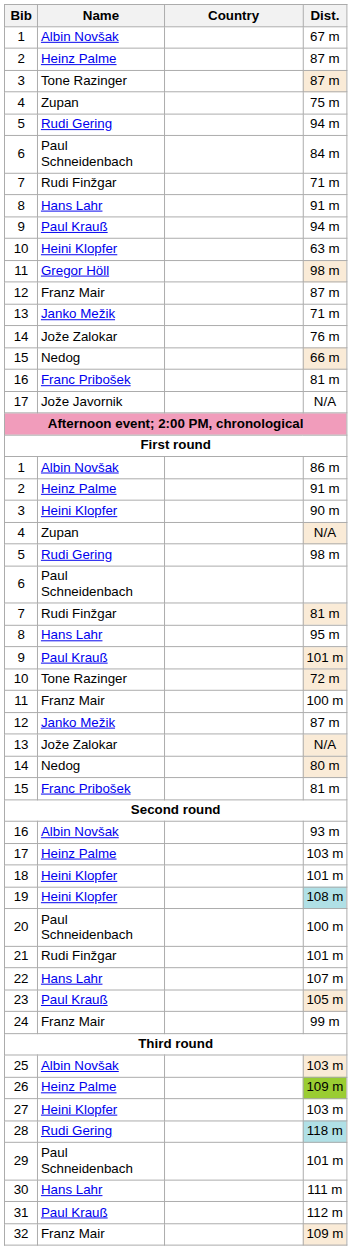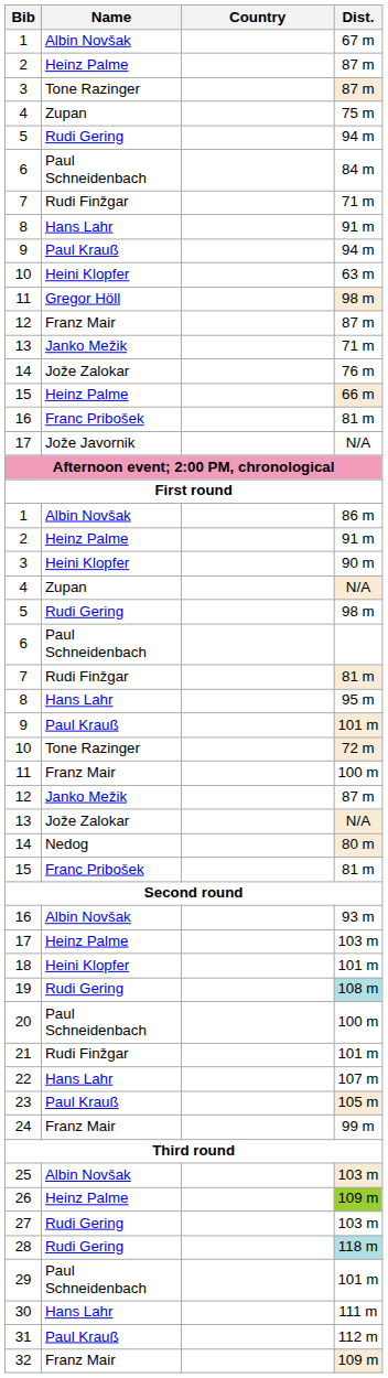15 / 66 m | Name: Nedog -> Heinz Palme
19 | Name: Heini Klopfer -> Rudi Gering
27 | Name: Heini Klopfer -> Rudi Gering
